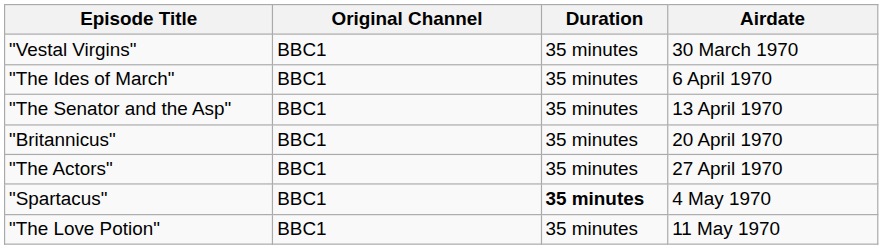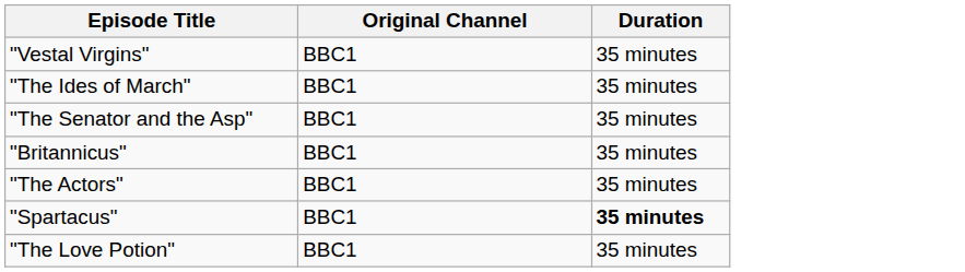- column: Airdate | 30 March 1970 | 6 April 1970 | 13 April 1970 | 20 April 1970 | 27 April 1970 | 4 May 1970 | 11 May 1970
